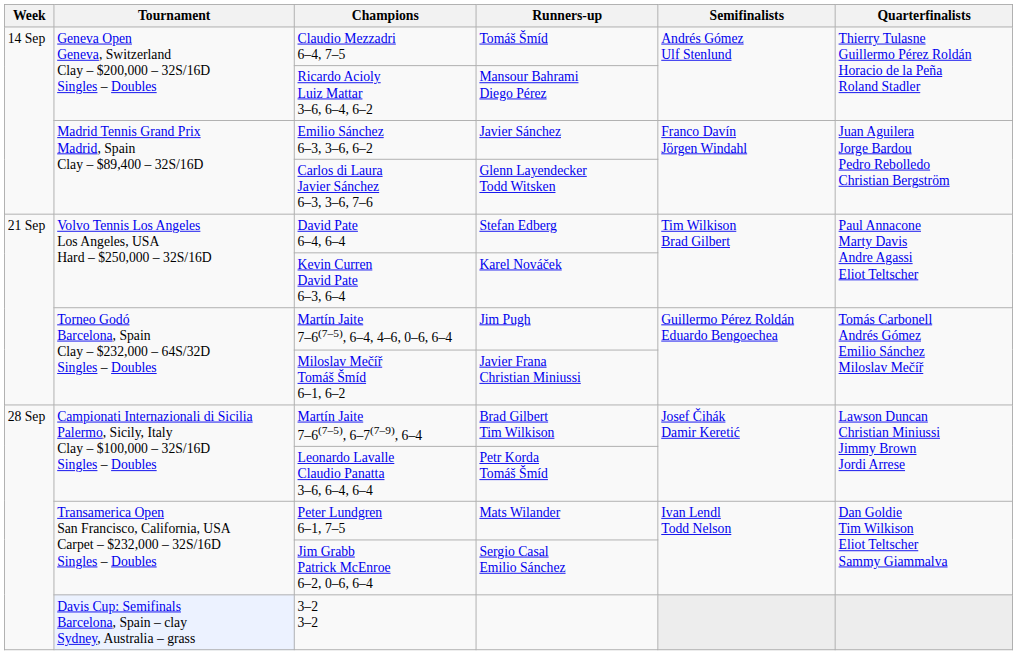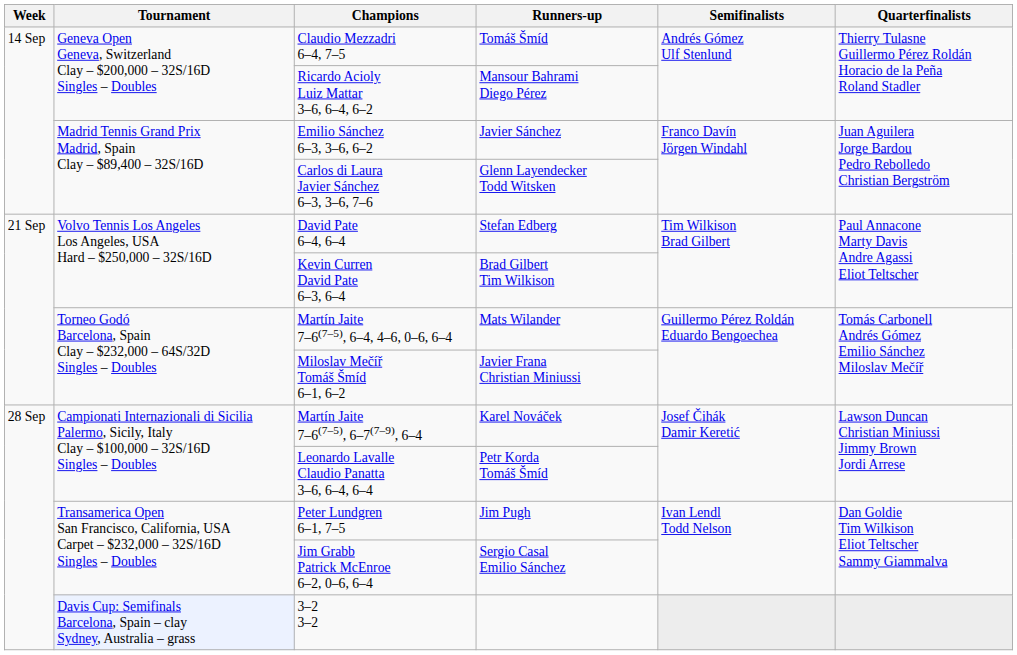Kevin Curren David Pate 6–3, 6–4 | Runners-up: Karel Nováček -> Brad Gilbert Tim Wilkison
Martín Jaite 7–6(7–5), 6–4, 4–6, 0–6, 6–4 | Runners-up: Jim Pugh -> Mats Wilander
Martín Jaite 7–6(7–5), 6–7(7–9), 6–4 | Runners-up: Brad Gilbert Tim Wilkison -> Karel Nováček
Peter Lundgren 6–1, 7–5 | Runners-up: Mats Wilander -> Jim Pugh
